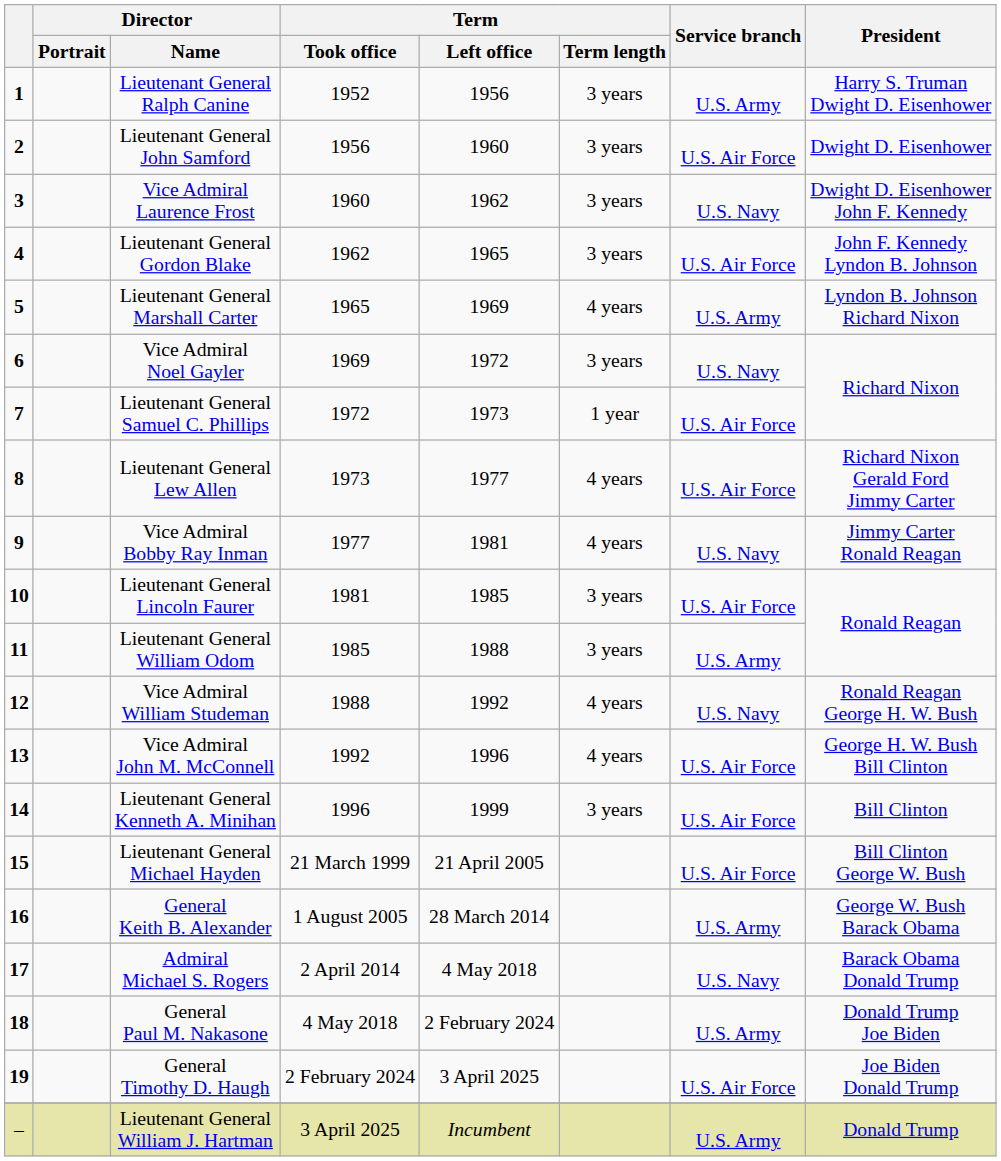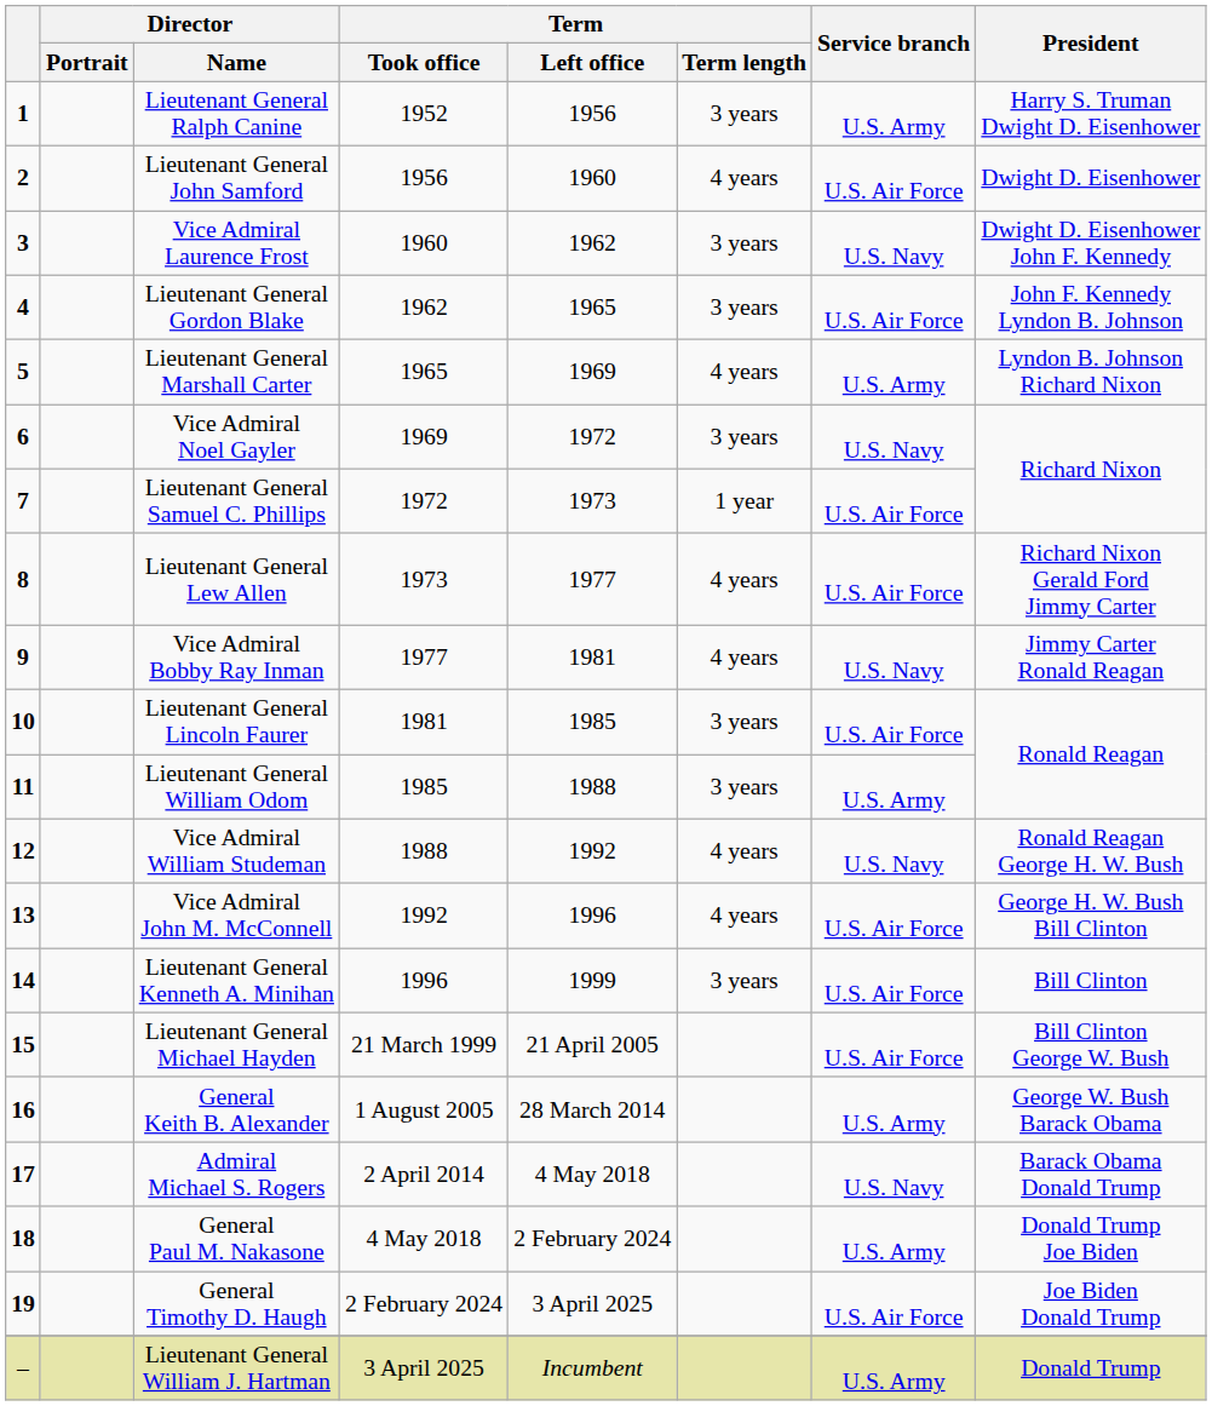Lieutenant General John Samford | Term / Term length: 3 years -> 4 years
